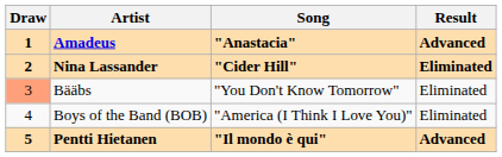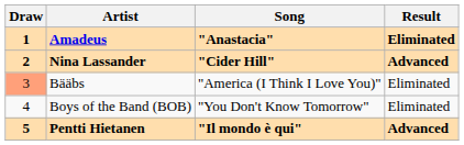Amadeus | Result: Advanced -> Eliminated
Nina Lassander | Result: Eliminated -> Advanced
Bääbs | Song: "You Don't Know Tomorrow" -> "America (I Think I Love You)"
Boys of the Band (BOB) | Song: "America (I Think I Love You)" -> "You Don't Know Tomorrow"
